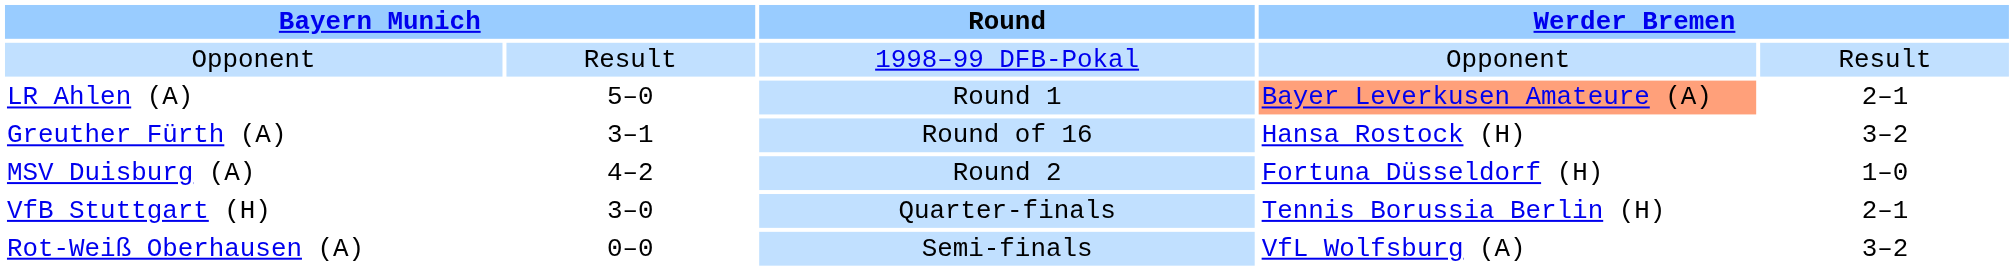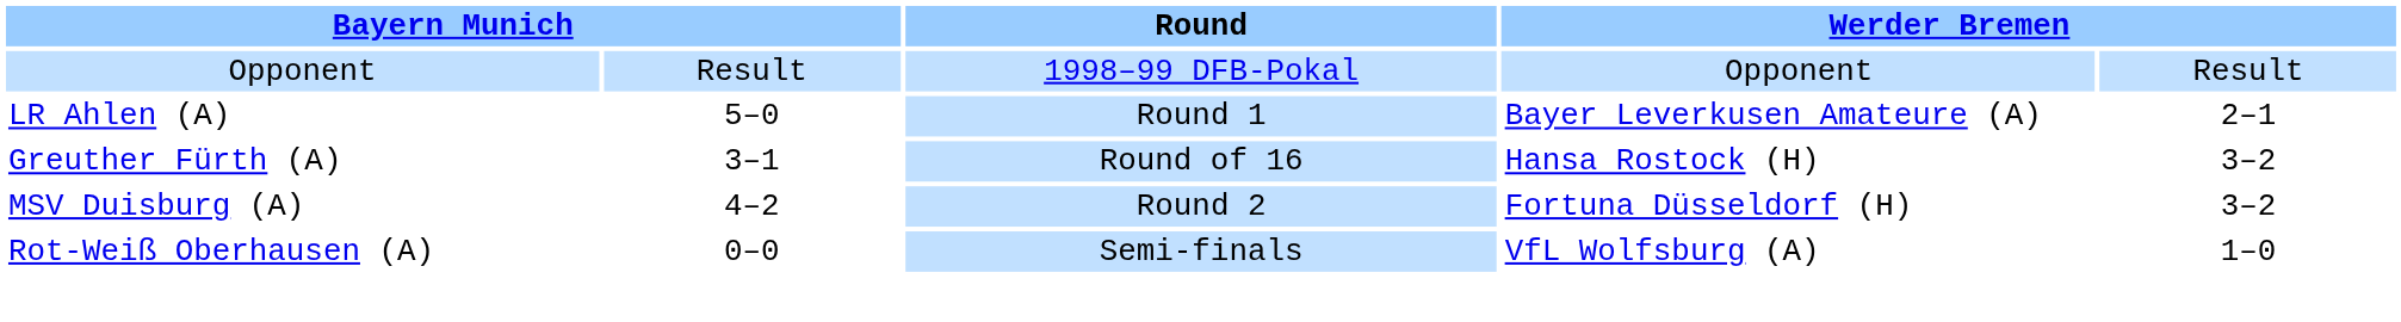LR Ahlen (A) | column 4: lightsalmon background -> no background
MSV Duisburg (A) | column 5: 1–0 -> 3–2
- row: VfB Stuttgart (H) | 3–0 | Quarter-finals | Tennis Borussia Berlin (H) | 2–1
Rot-Weiß Oberhausen (A) | column 5: 3–2 -> 1–0
